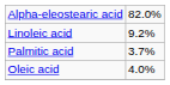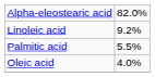Palmitic acid | column 2: 3.7% -> 5.5%
